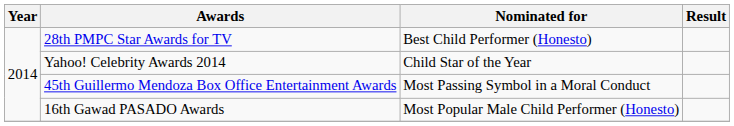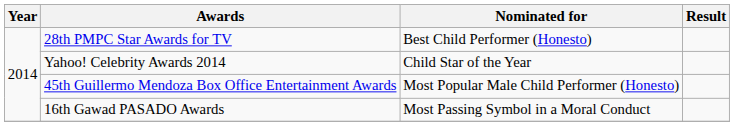45th Guillermo Mendoza Box Office Entertainment Awards | Nominated for: Most Passing Symbol in a Moral Conduct -> Most Popular Male Child Performer (Honesto)
16th Gawad PASADO Awards | Nominated for: Most Popular Male Child Performer (Honesto) -> Most Passing Symbol in a Moral Conduct
